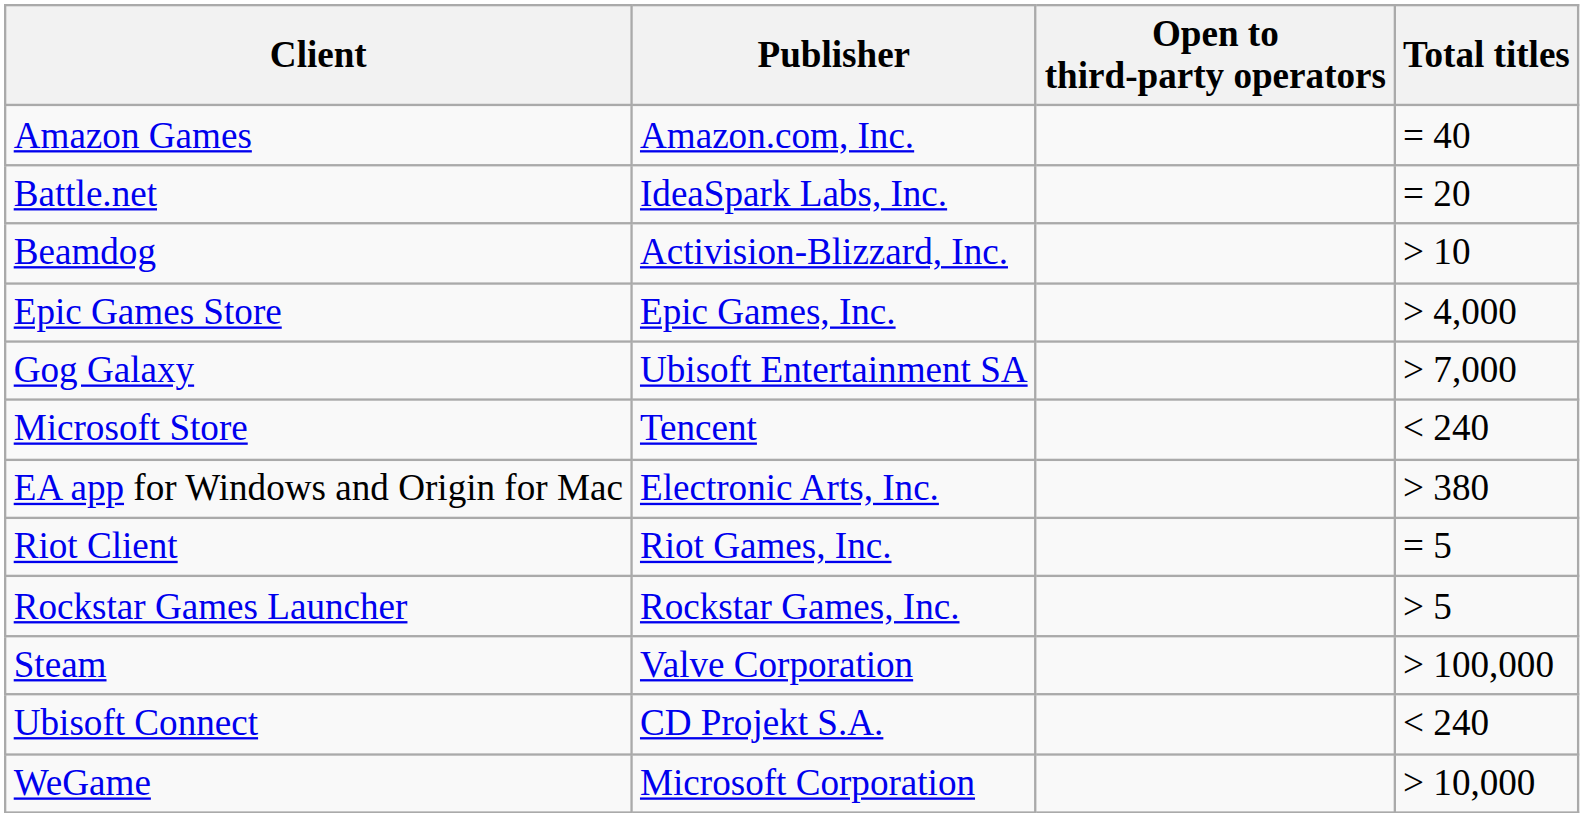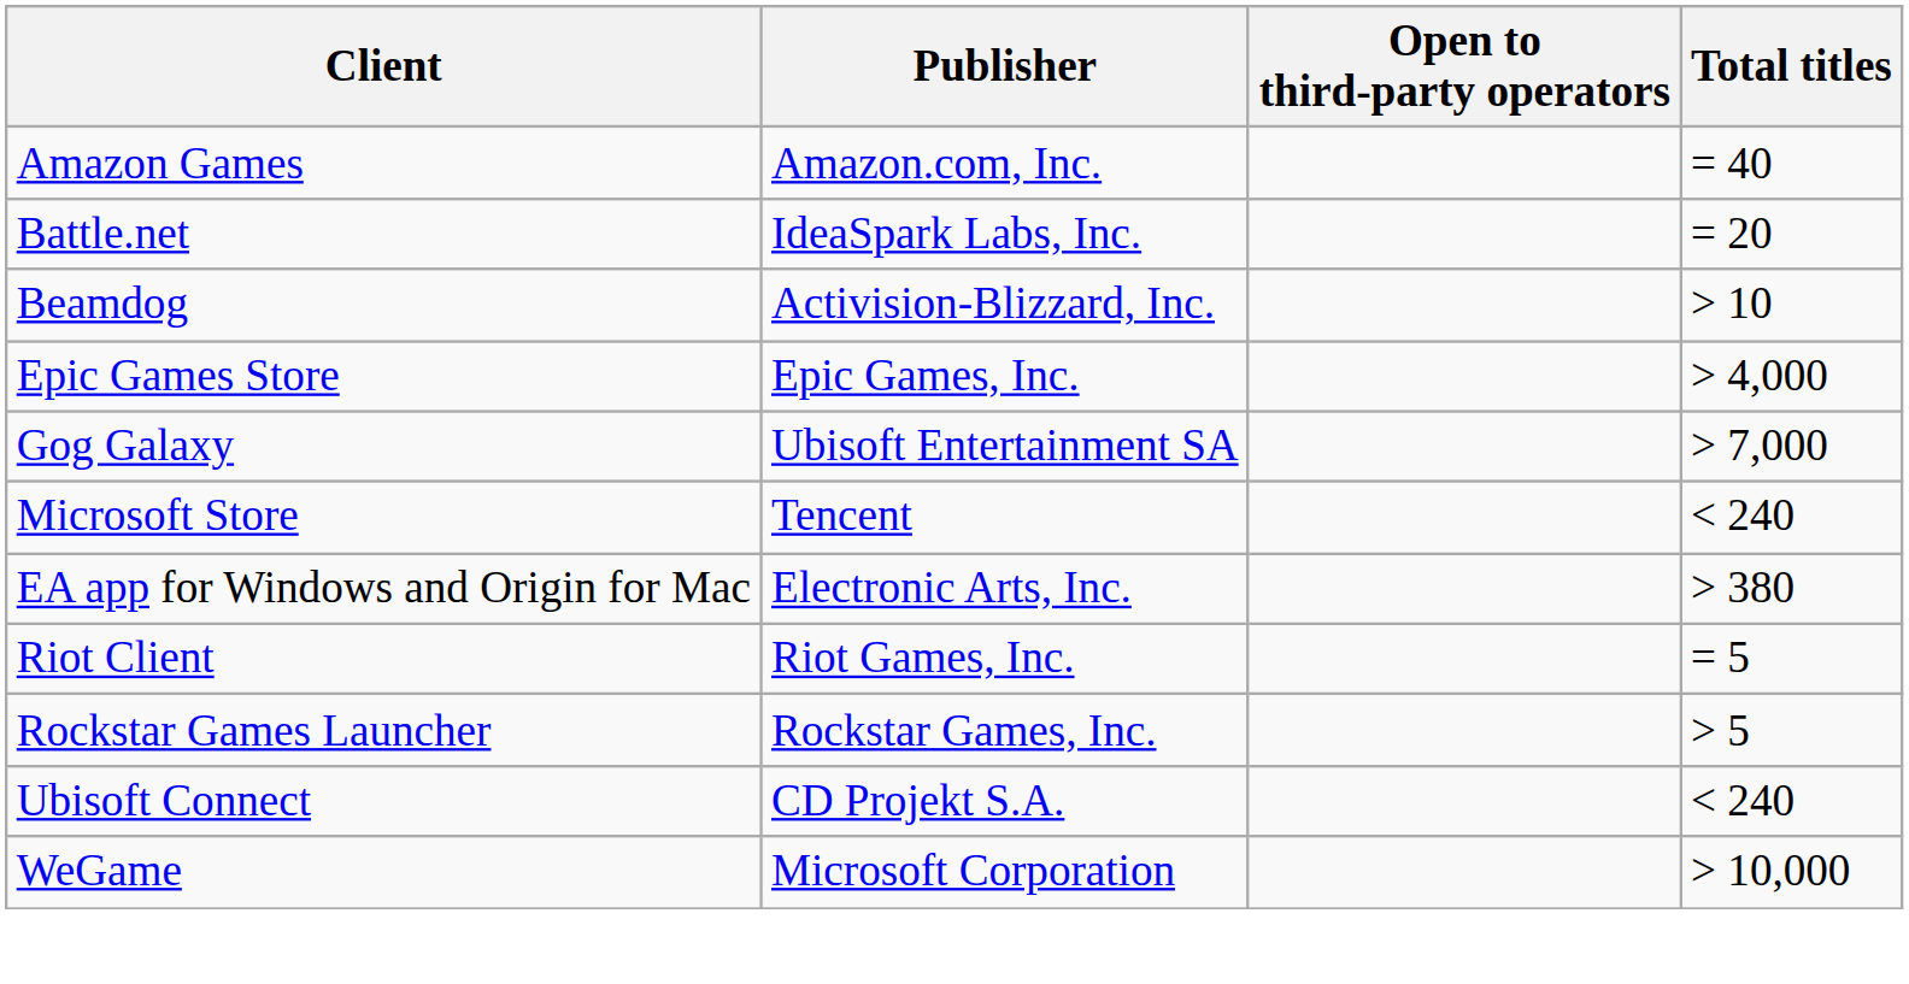- row: Steam | Valve Corporation | > 100,000
